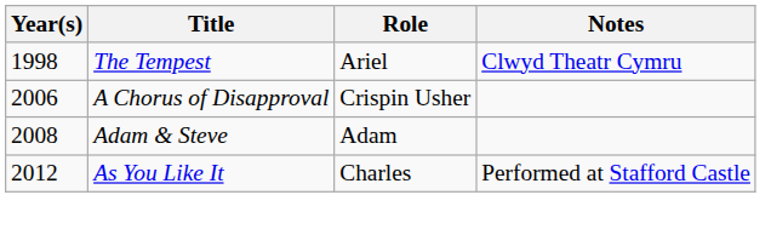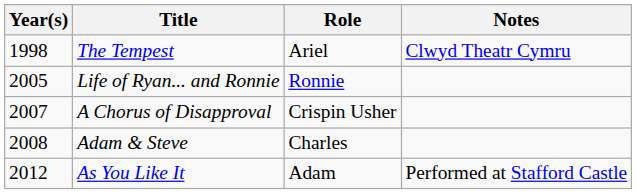+ row: 2005 | Life of Ryan... and Ronnie | Ronnie
A Chorus of Disapproval | Year(s): 2006 -> 2007
Adam & Steve | Role: Adam -> Charles
As You Like It | Role: Charles -> Adam
